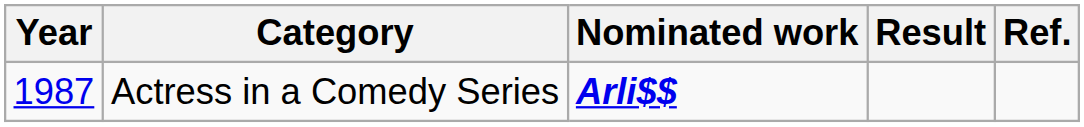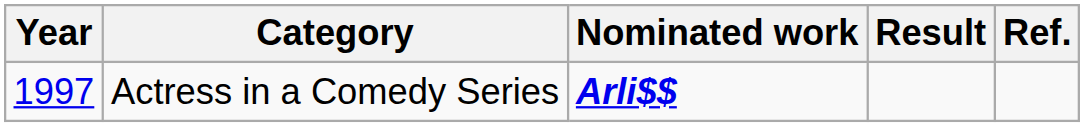Actress in a Comedy Series | Year: 1987 -> 1997
